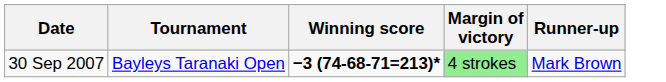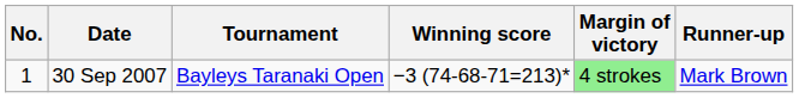+ column: No. | 1
30 Sep 2007 | Winning score: bold -> normal
